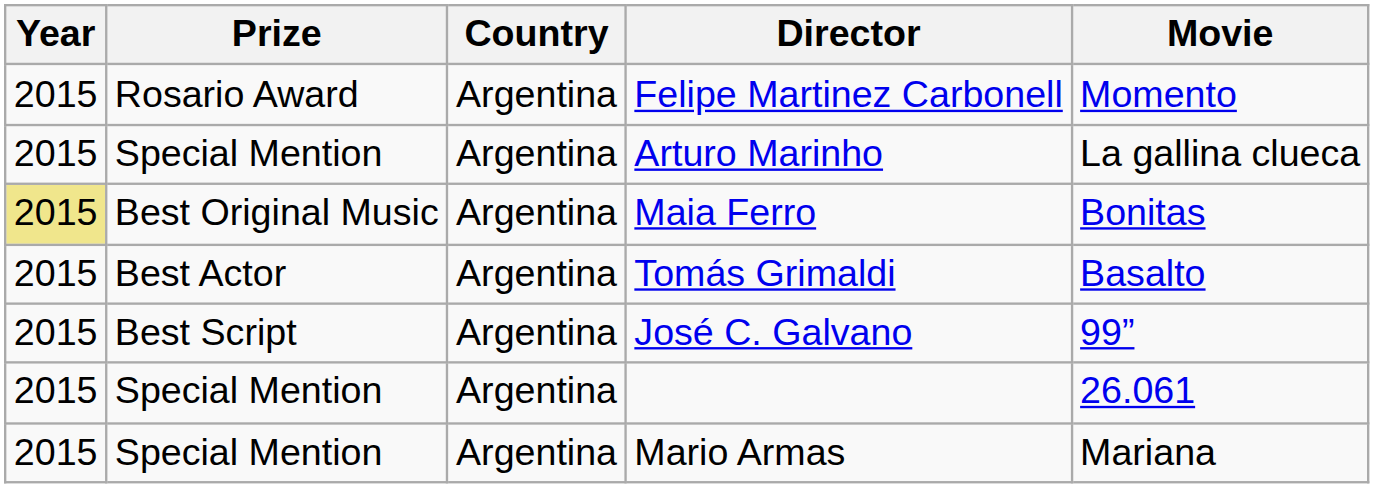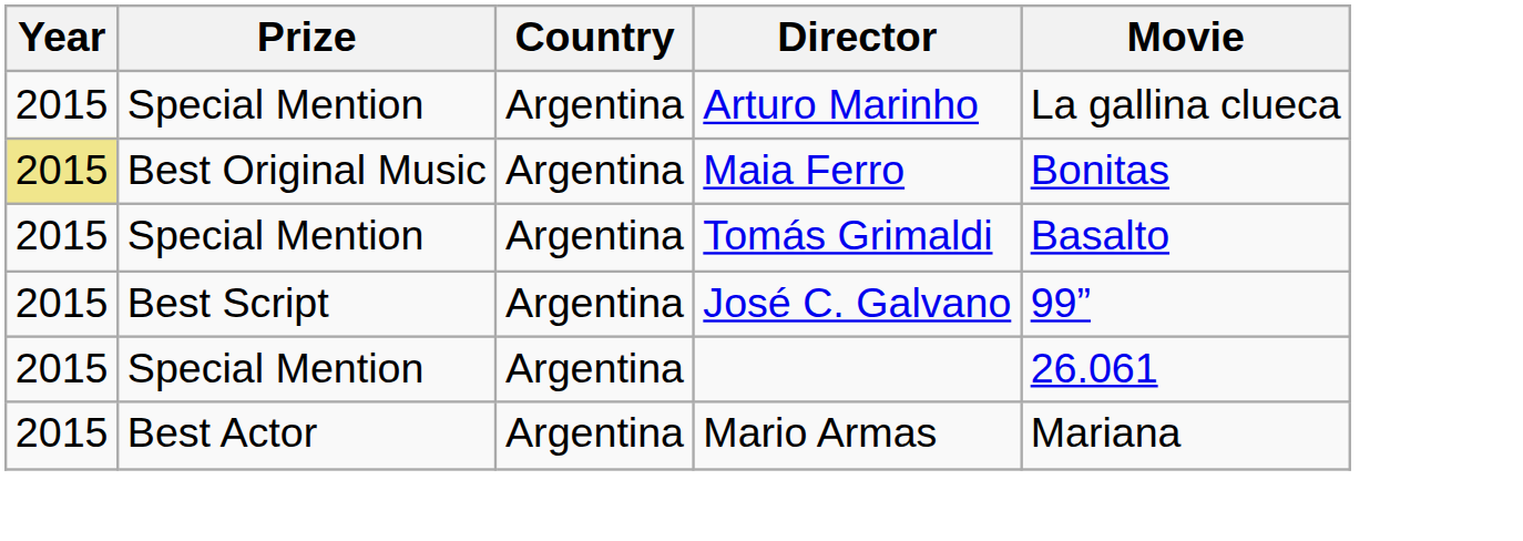- row: 2015 | Rosario Award | Argentina | Felipe Martinez Carbonell | Momento
Tomás Grimaldi | Prize: Best Actor -> Special Mention
Mario Armas | Prize: Special Mention -> Best Actor
